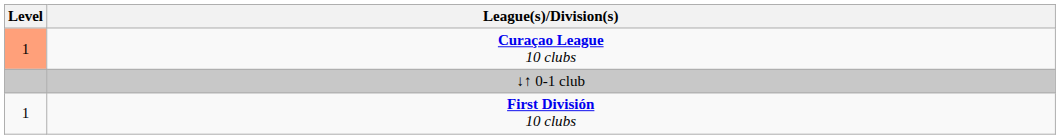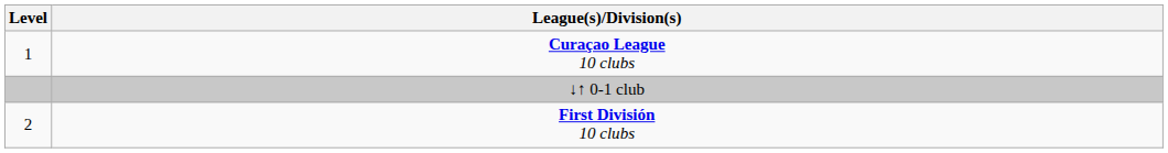Curaçao League 10 clubs | Level: lightsalmon background -> no background
First División 10 clubs | Level: 1 -> 2
